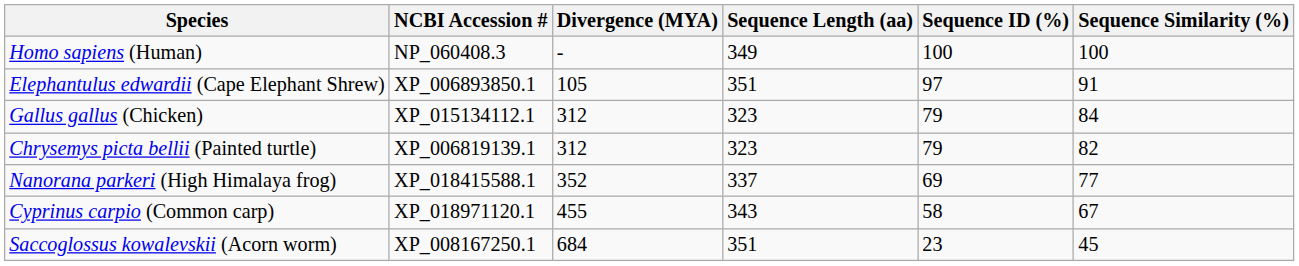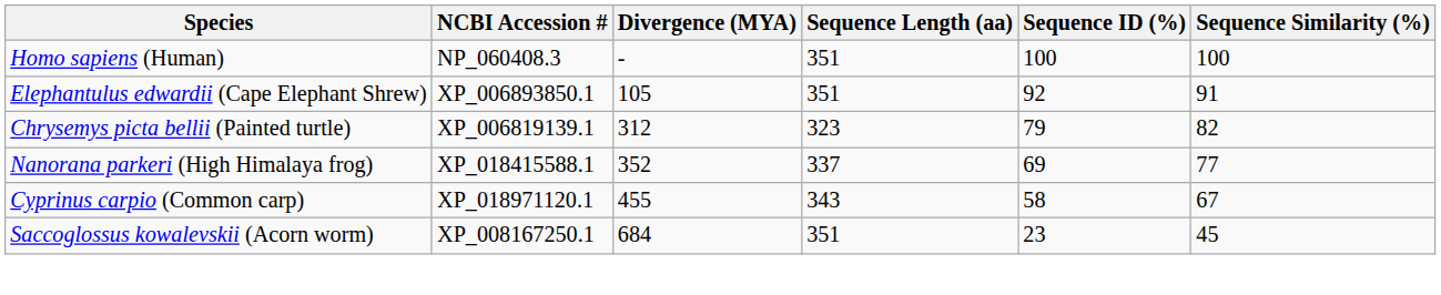Homo sapiens (Human) | Sequence Length (aa): 349 -> 351
Elephantulus edwardii (Cape Elephant Shrew) | Sequence ID (%): 97 -> 92
- row: Gallus gallus (Chicken) | XP_015134112.1 | 312 | 323 | 79 | 84
